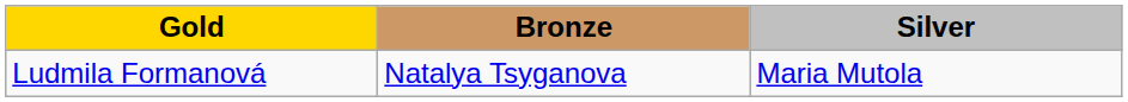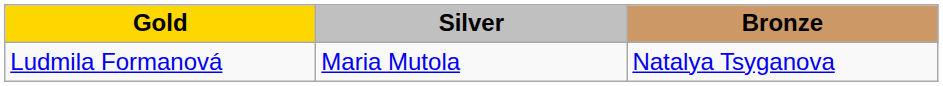columns swapped: Silver <-> Bronze
